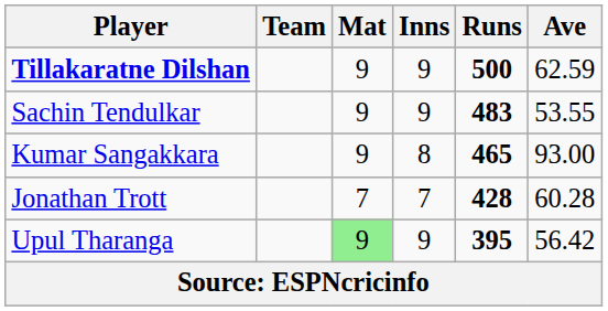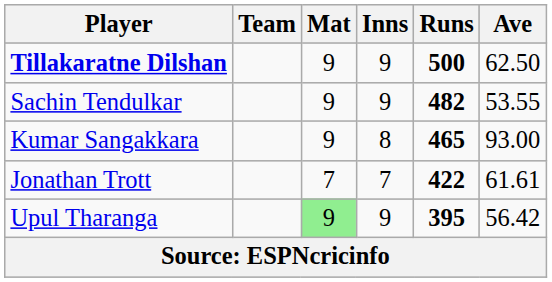Tillakaratne Dilshan | Ave: 62.59 -> 62.50
Sachin Tendulkar | Runs: 483 -> 482
Jonathan Trott | Runs: 428 -> 422
Jonathan Trott | Ave: 60.28 -> 61.61
